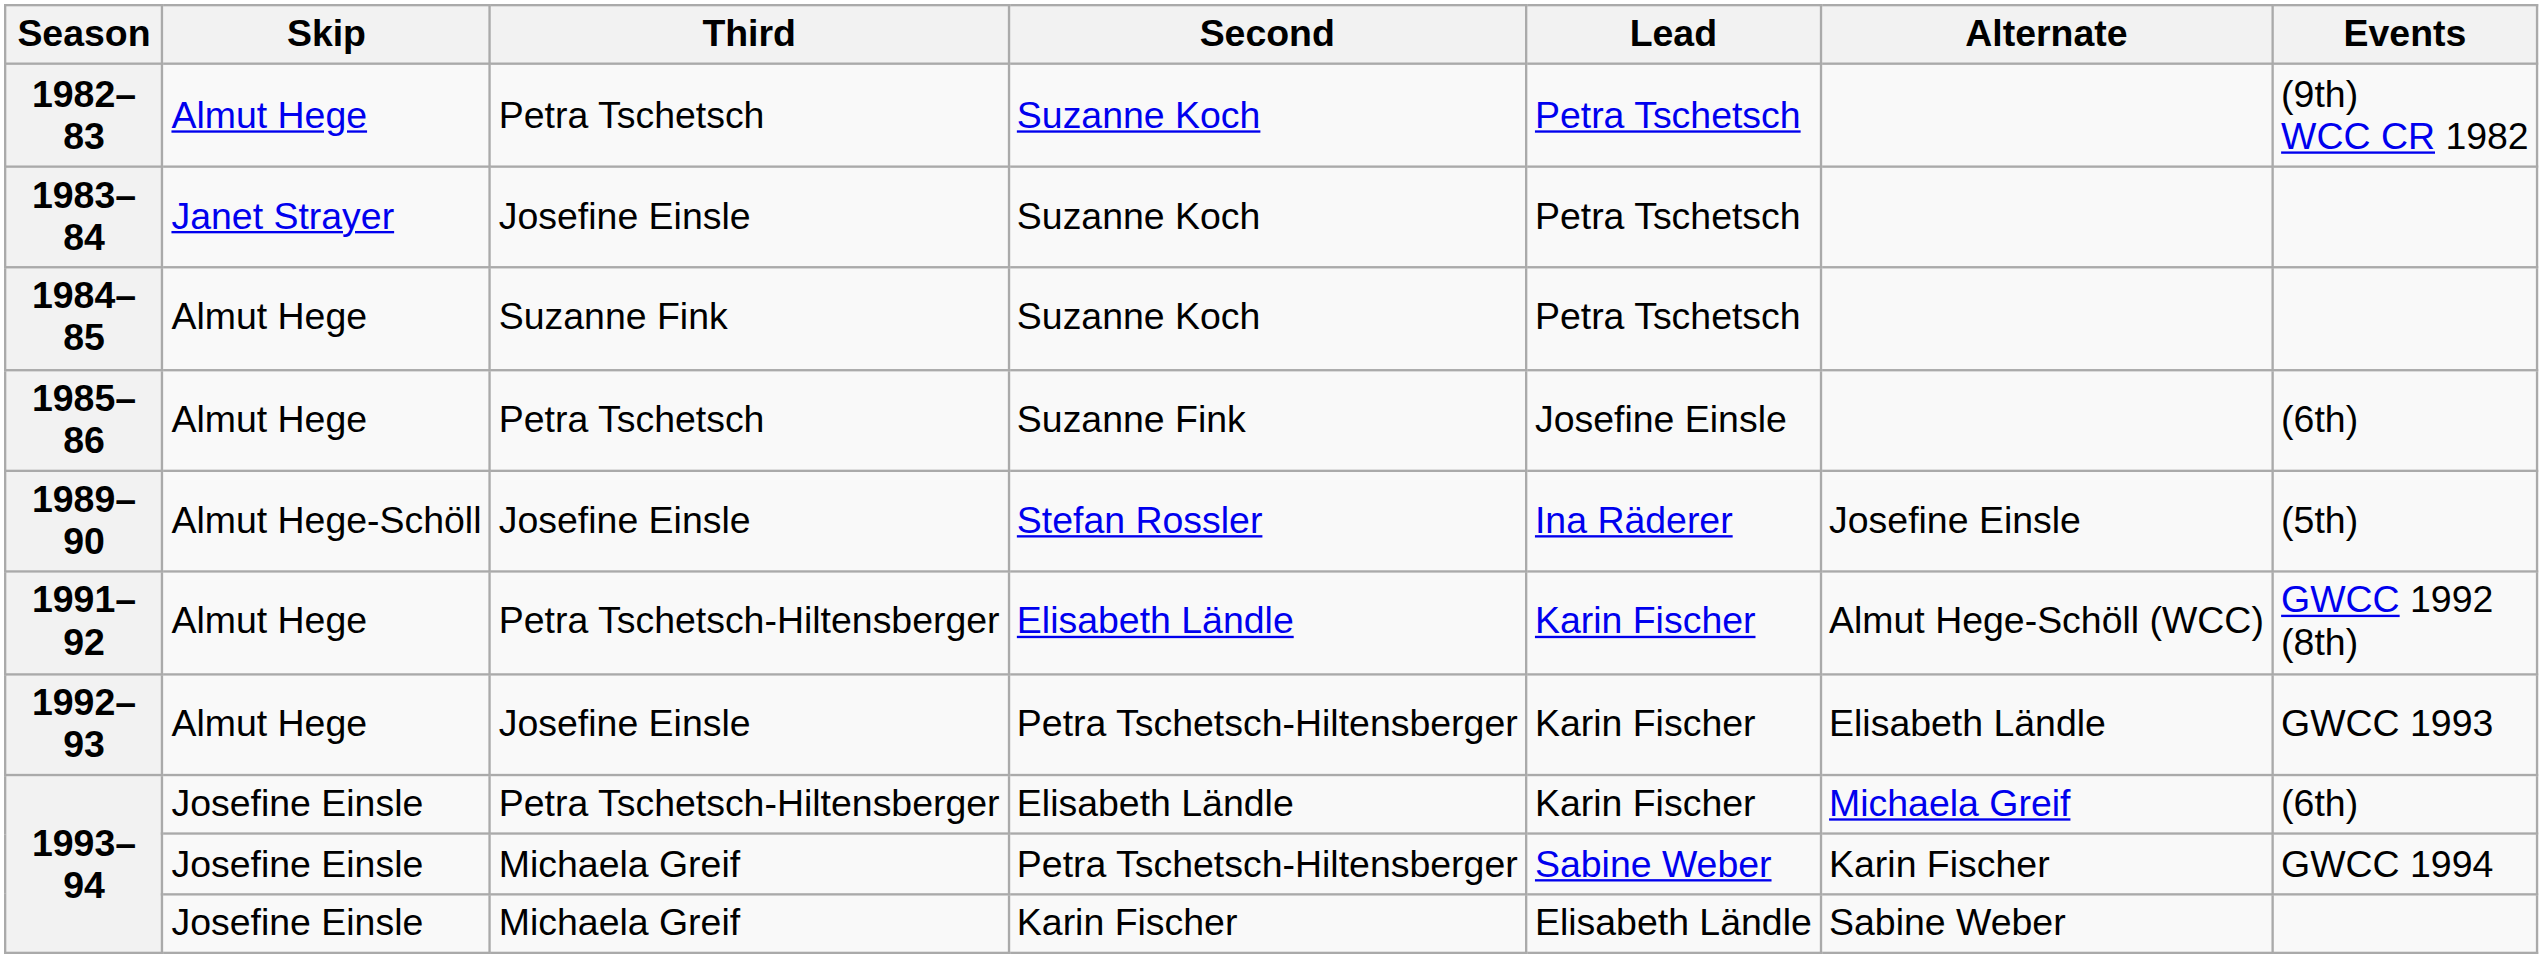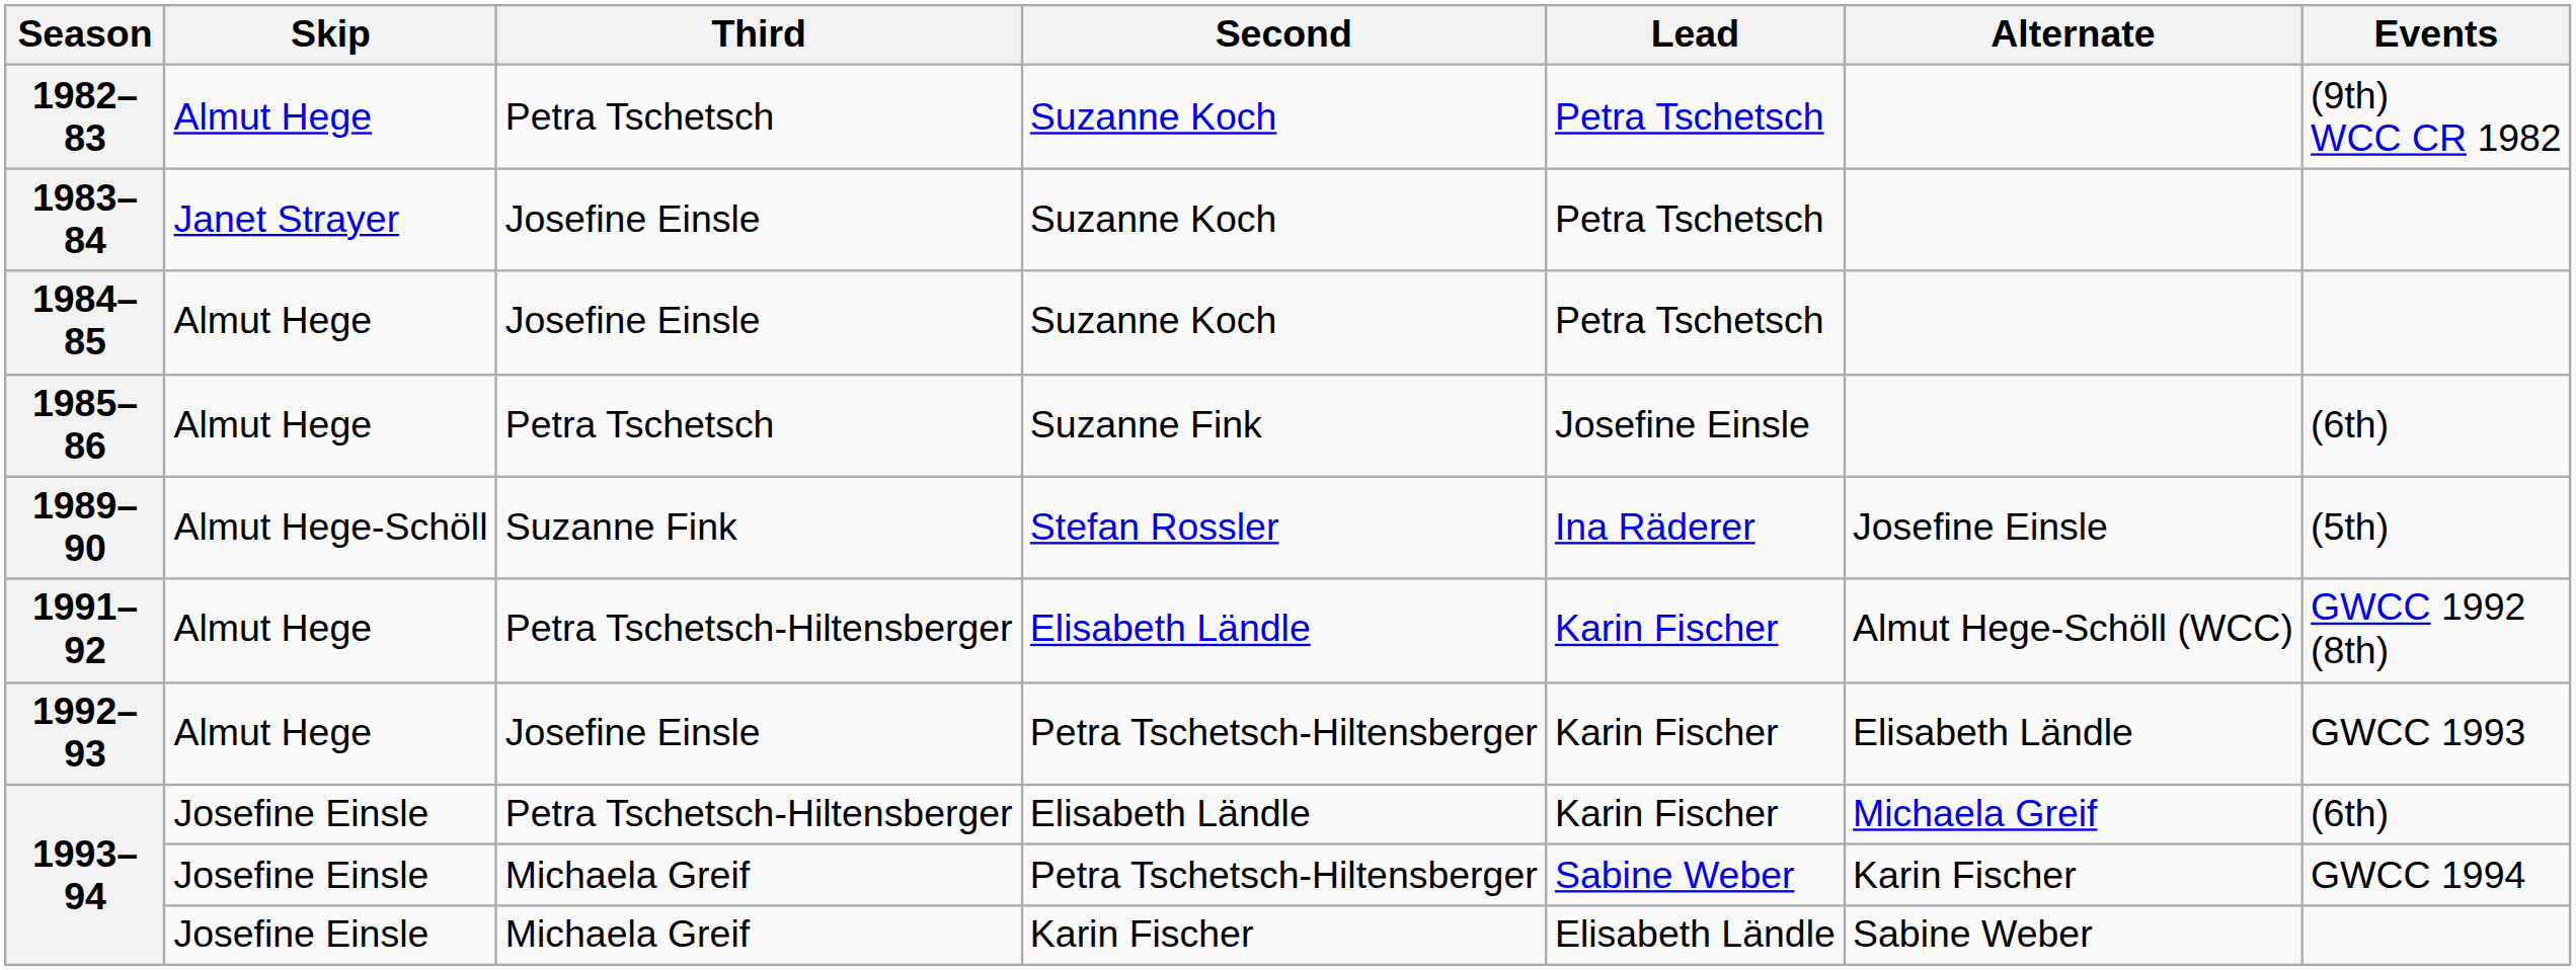1984–85 | Third: Suzanne Fink -> Josefine Einsle
1989–90 | Third: Josefine Einsle -> Suzanne Fink
